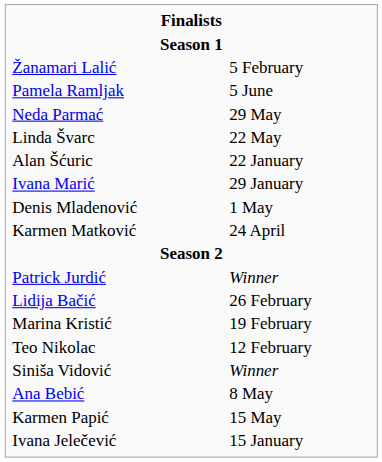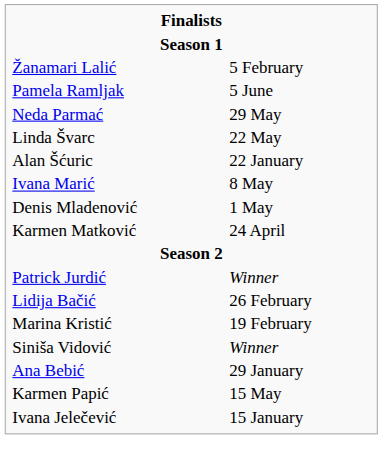Ivana Marić | column 2: 29 January -> 8 May
- row: Teo Nikolac | 12 February
Ana Bebić | column 2: 8 May -> 29 January
